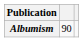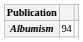Albumism | column 2: 90 -> 94
